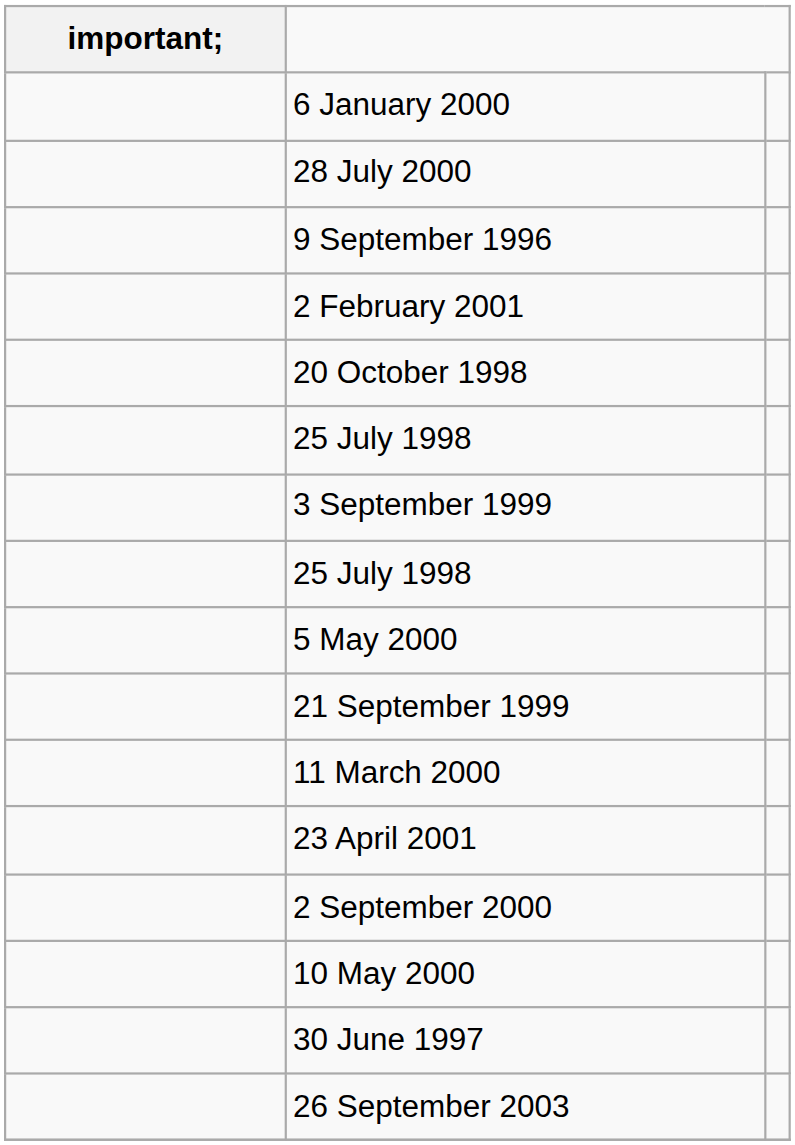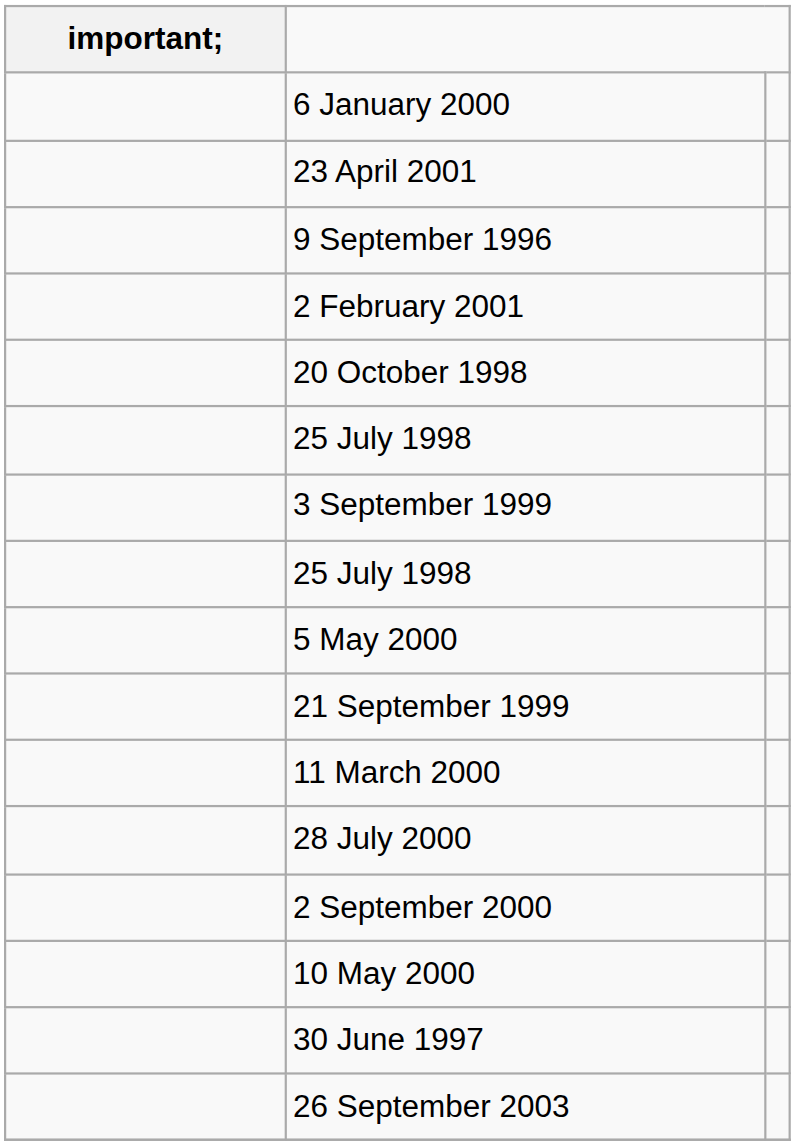rows swapped: 23 April 2001 <-> 28 July 2000
